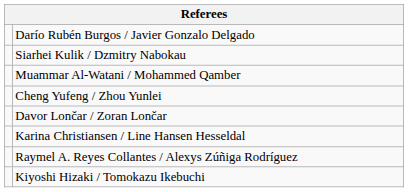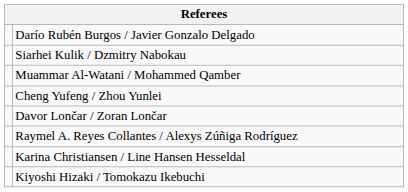rows swapped: Raymel A. Reyes Collantes / Alexys Zúñiga Rodríguez <-> Karina Christiansen / Line Hansen Hesseldal
